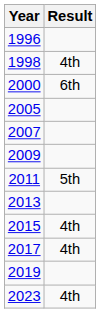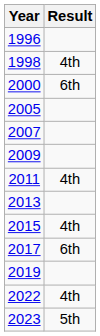2011 | Result: 5th -> 4th
2017 | Result: 4th -> 6th
+ row: 2022 | 4th
2023 | Result: 4th -> 5th
